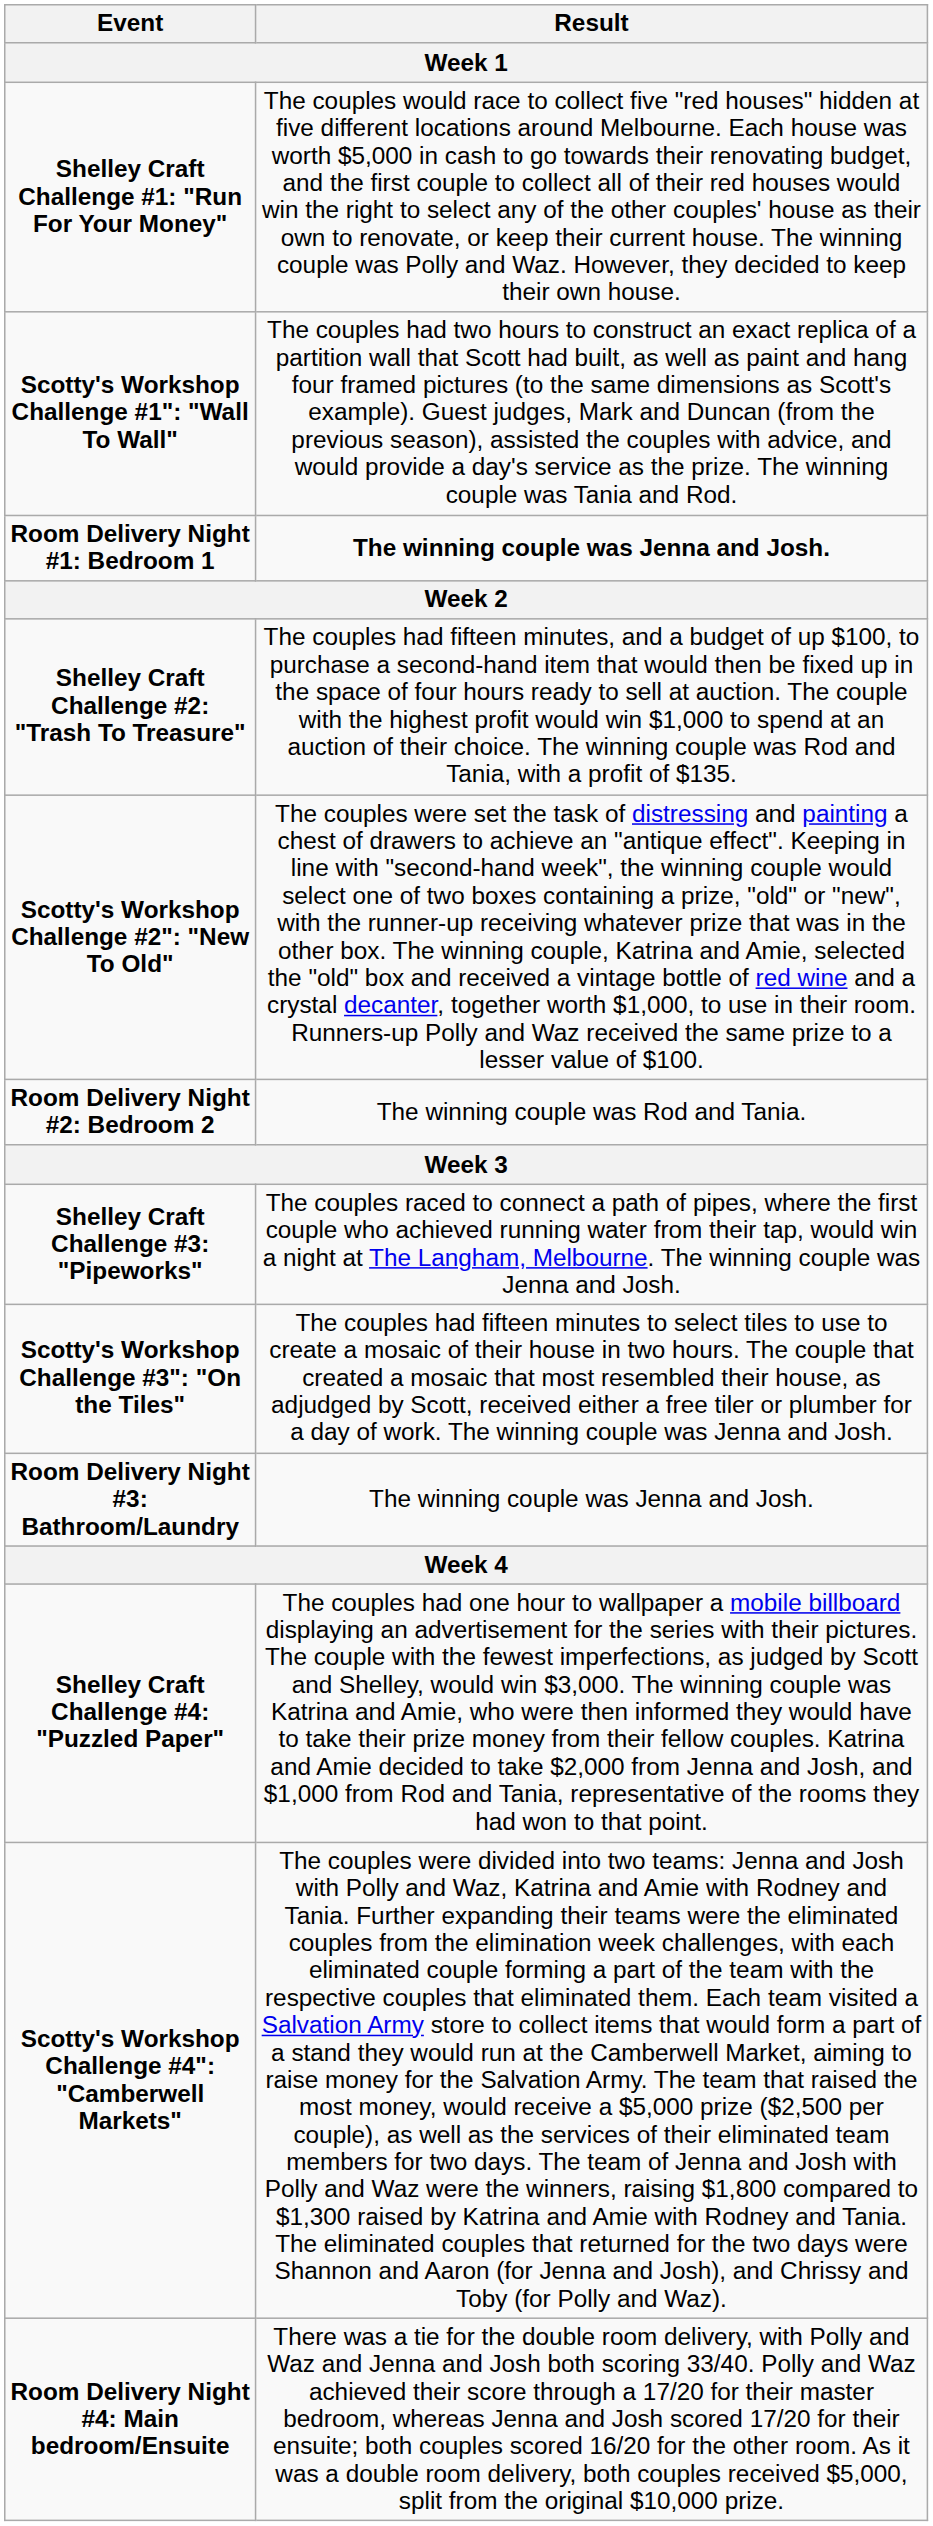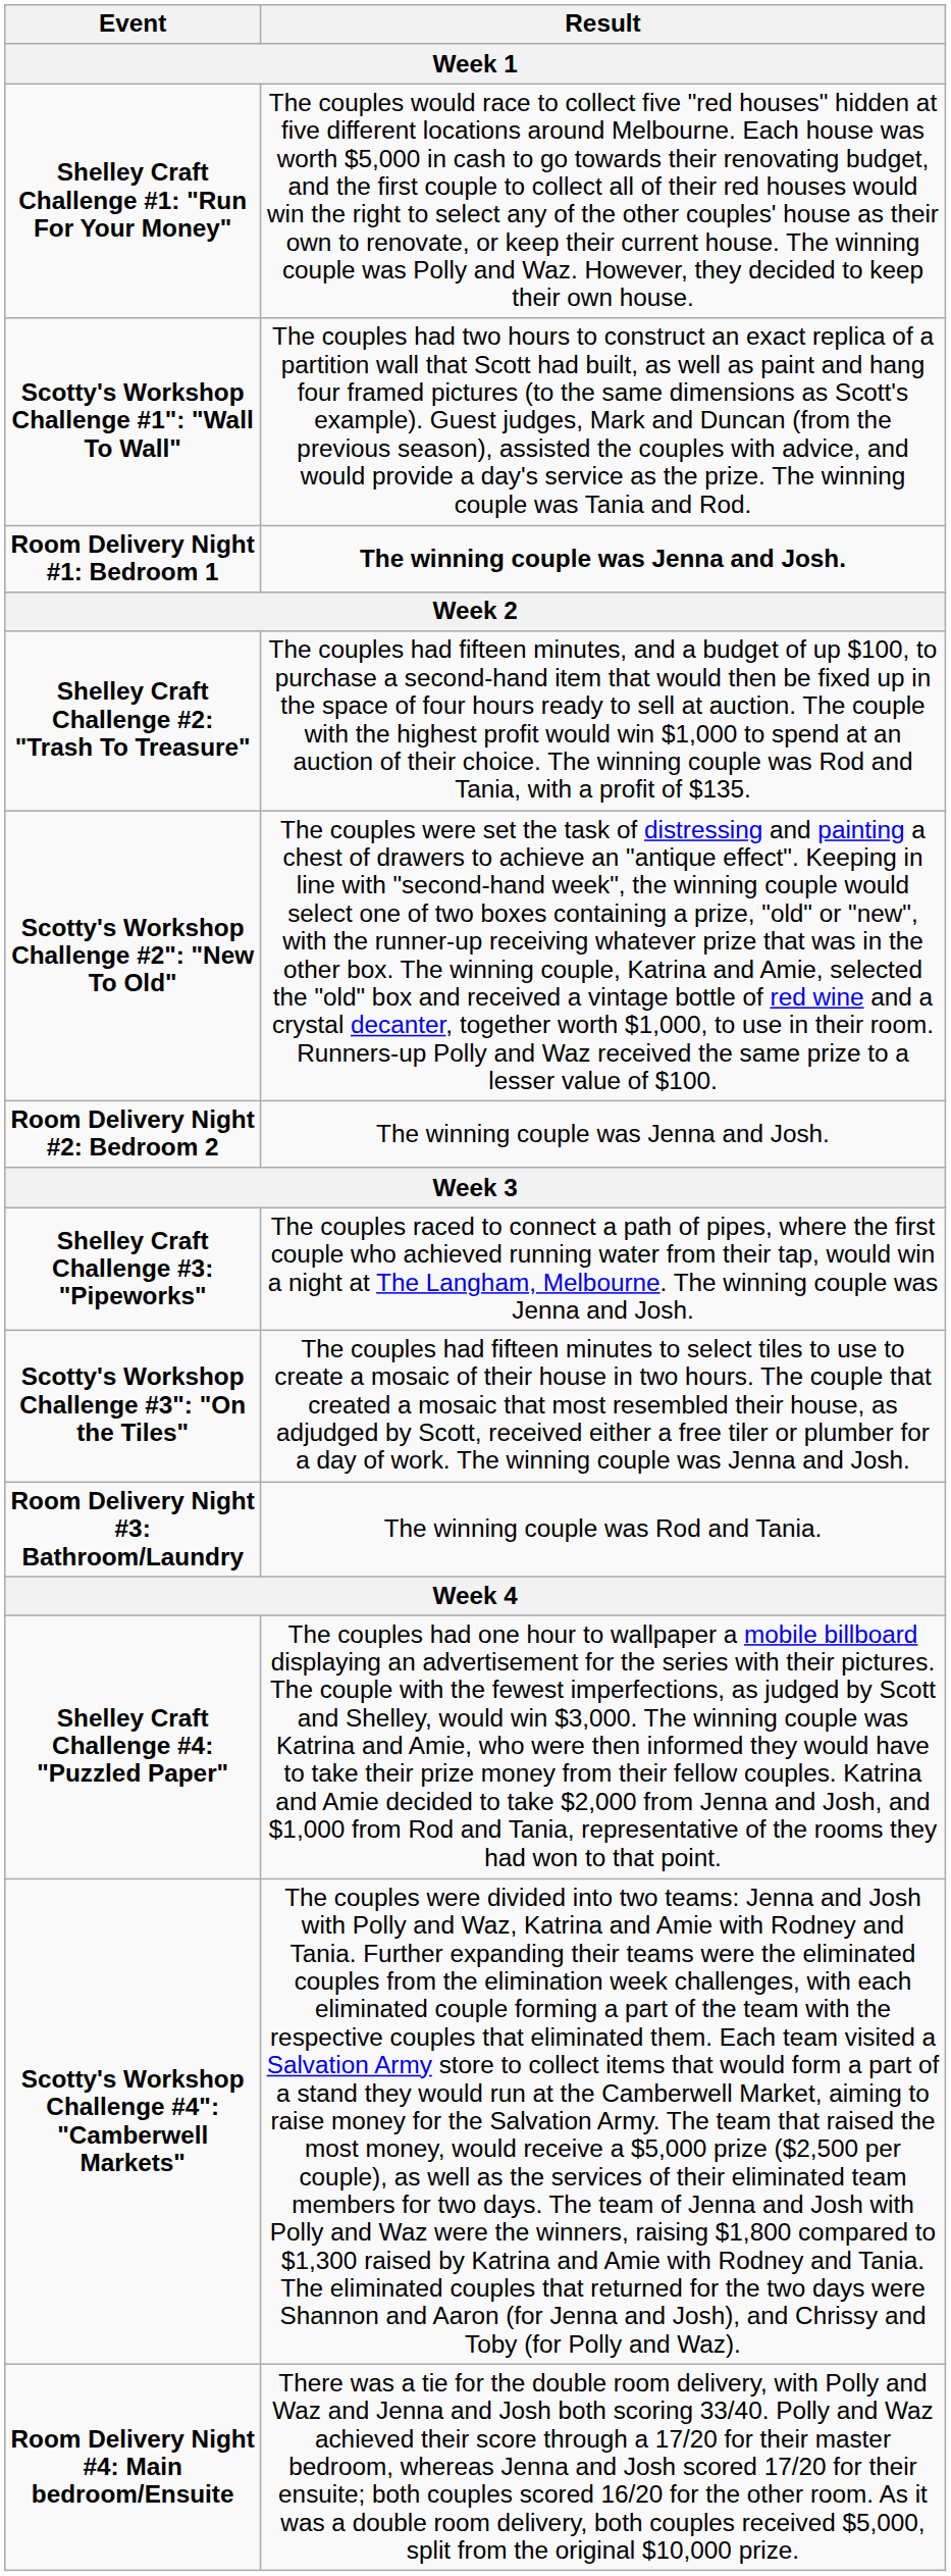Room Delivery Night #2: Bedroom 2 | Result: The winning couple was Rod and Tania. -> The winning couple was Jenna and Josh.
Room Delivery Night #3: Bathroom/Laundry | Result: The winning couple was Jenna and Josh. -> The winning couple was Rod and Tania.
